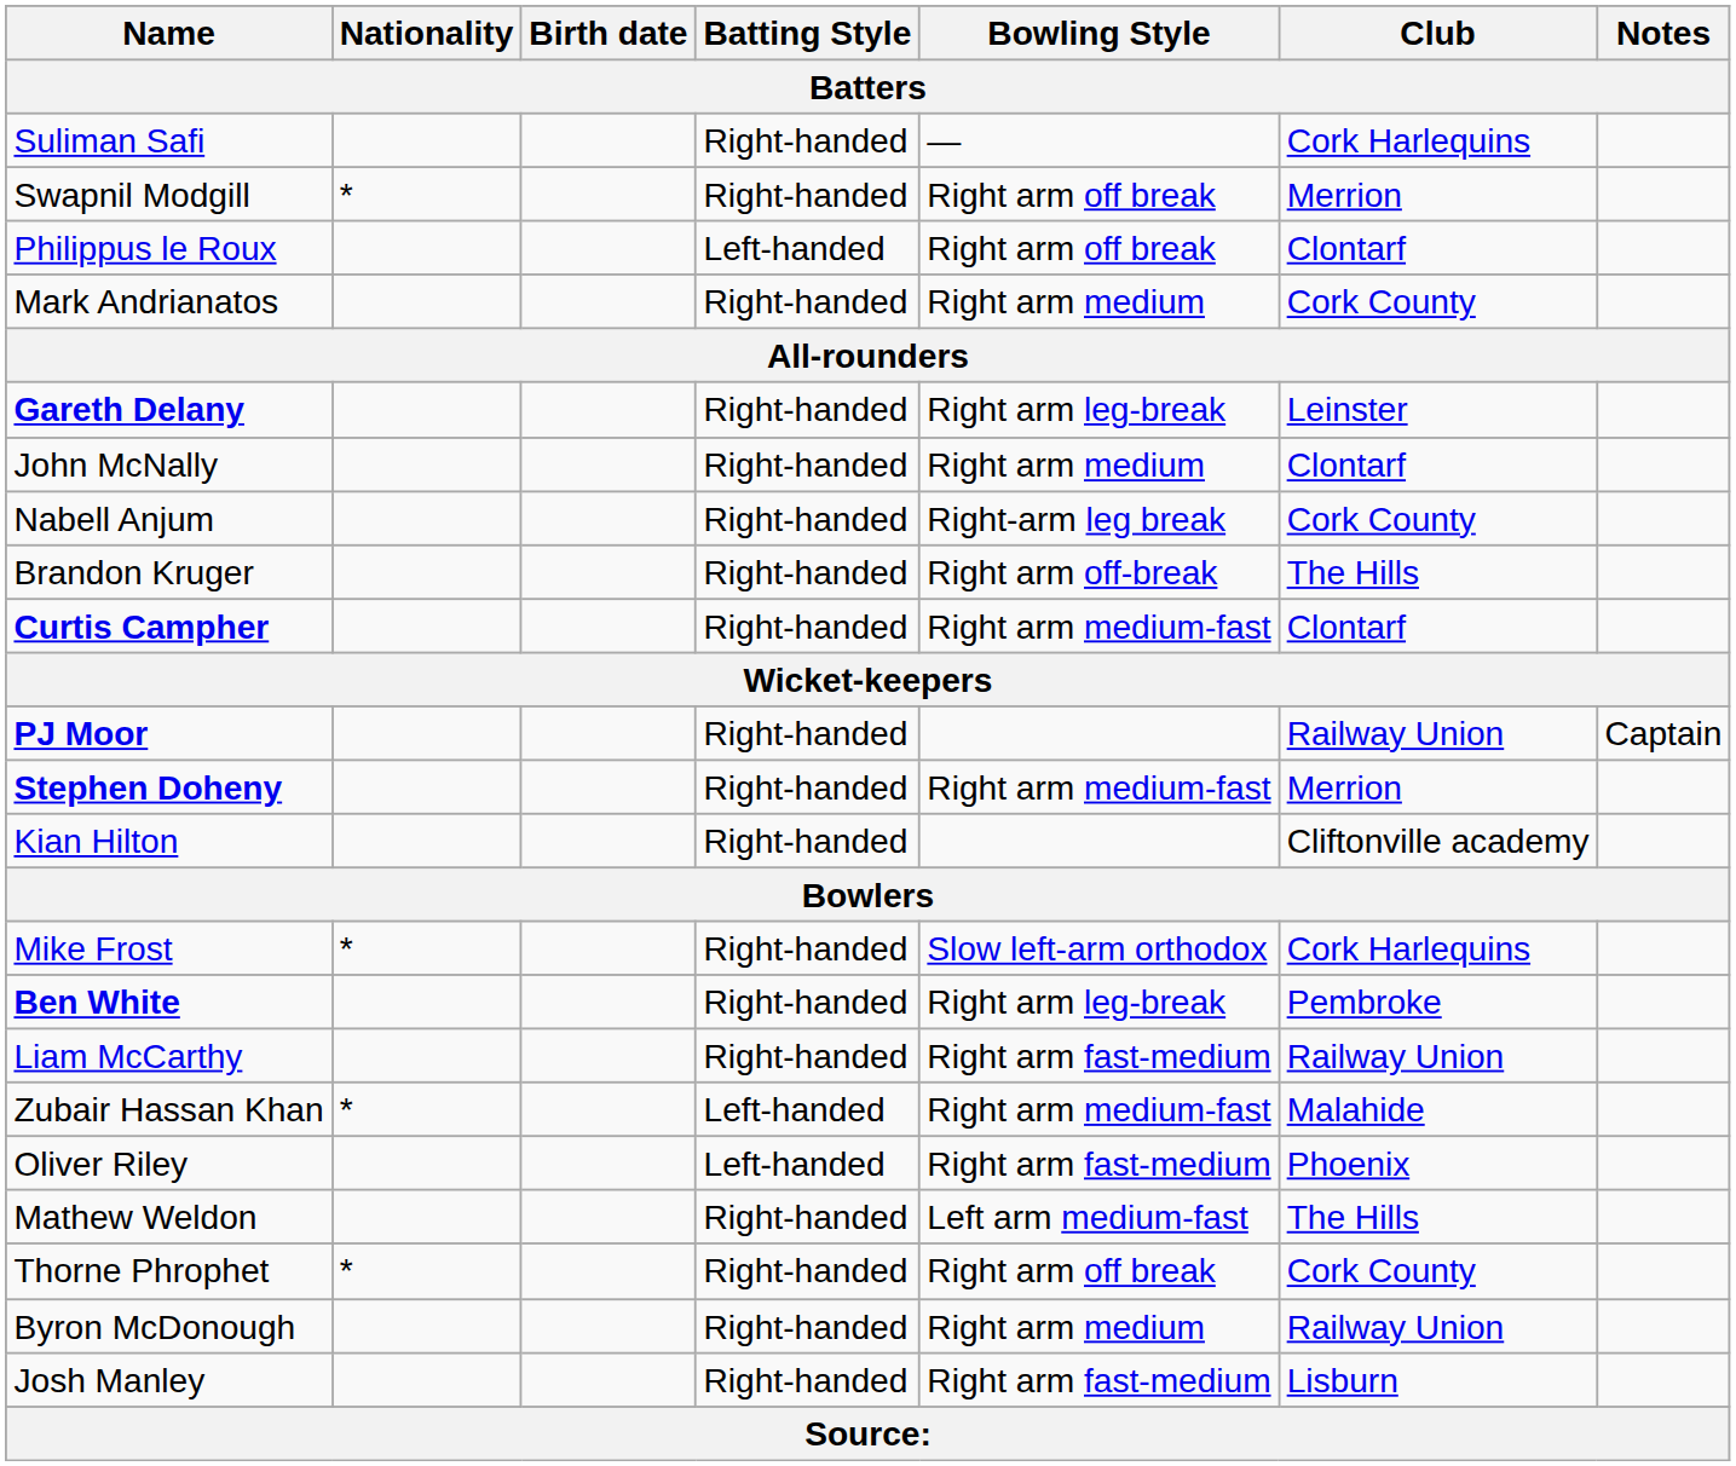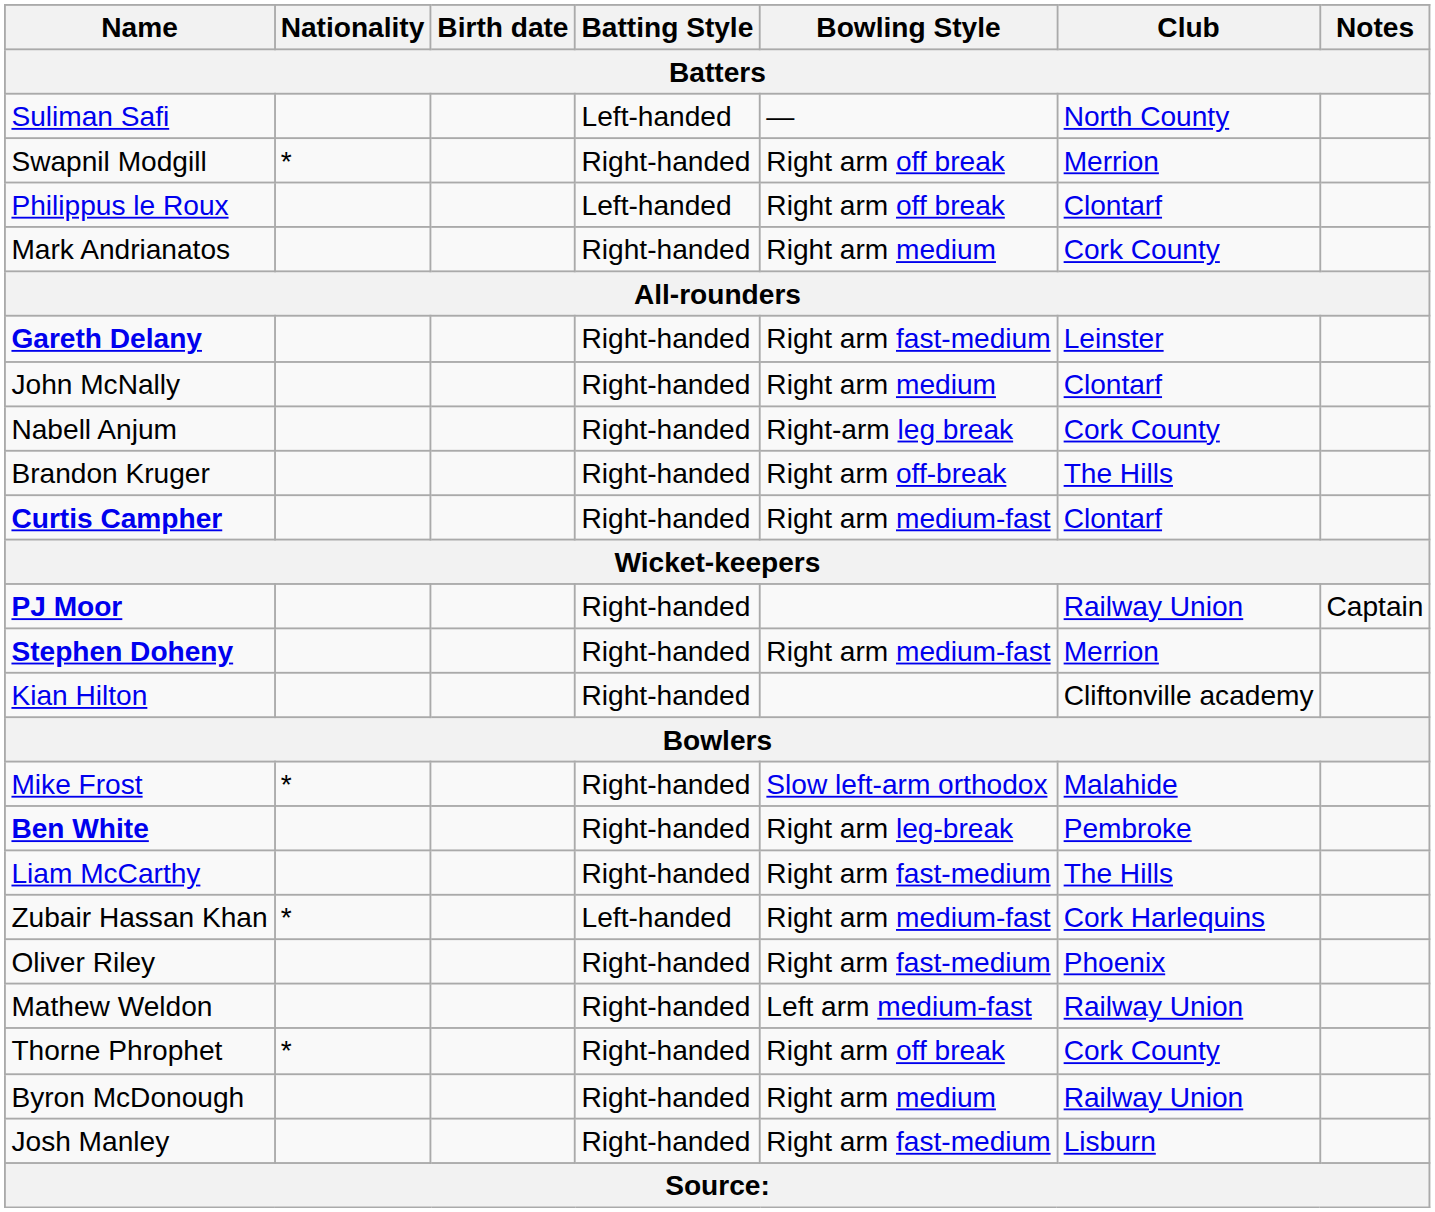Suliman Safi | Batting Style: Right-handed -> Left-handed
Suliman Safi | Club: Cork Harlequins -> North County
Gareth Delany | Bowling Style: Right arm leg-break -> Right arm fast-medium
Mike Frost | Club: Cork Harlequins -> Malahide
Liam McCarthy | Club: Railway Union -> The Hills
Zubair Hassan Khan | Club: Malahide -> Cork Harlequins
Oliver Riley | Batting Style: Left-handed -> Right-handed
Mathew Weldon | Club: The Hills -> Railway Union
